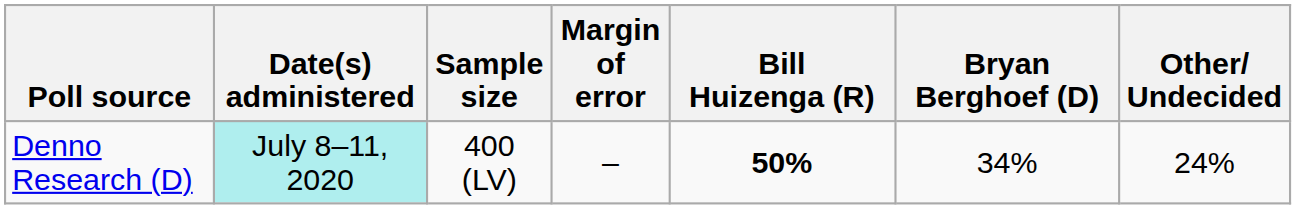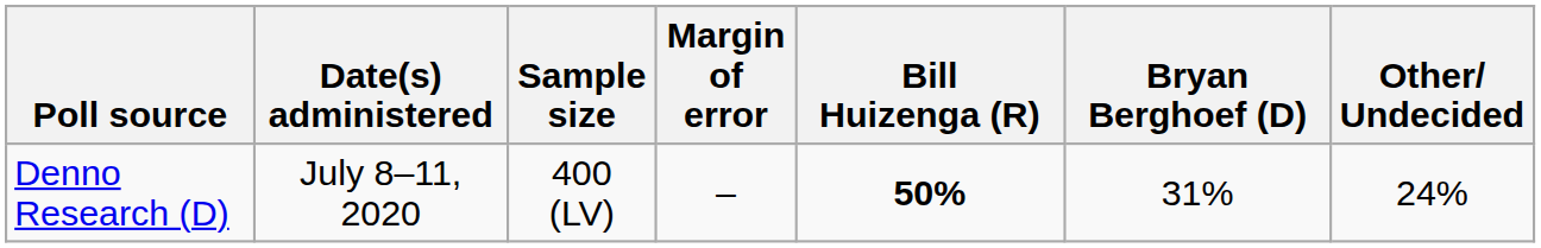Denno Research (D) | Date(s) administered: paleturquoise background -> no background
Denno Research (D) | Bryan Berghoef (D): 34% -> 31%
